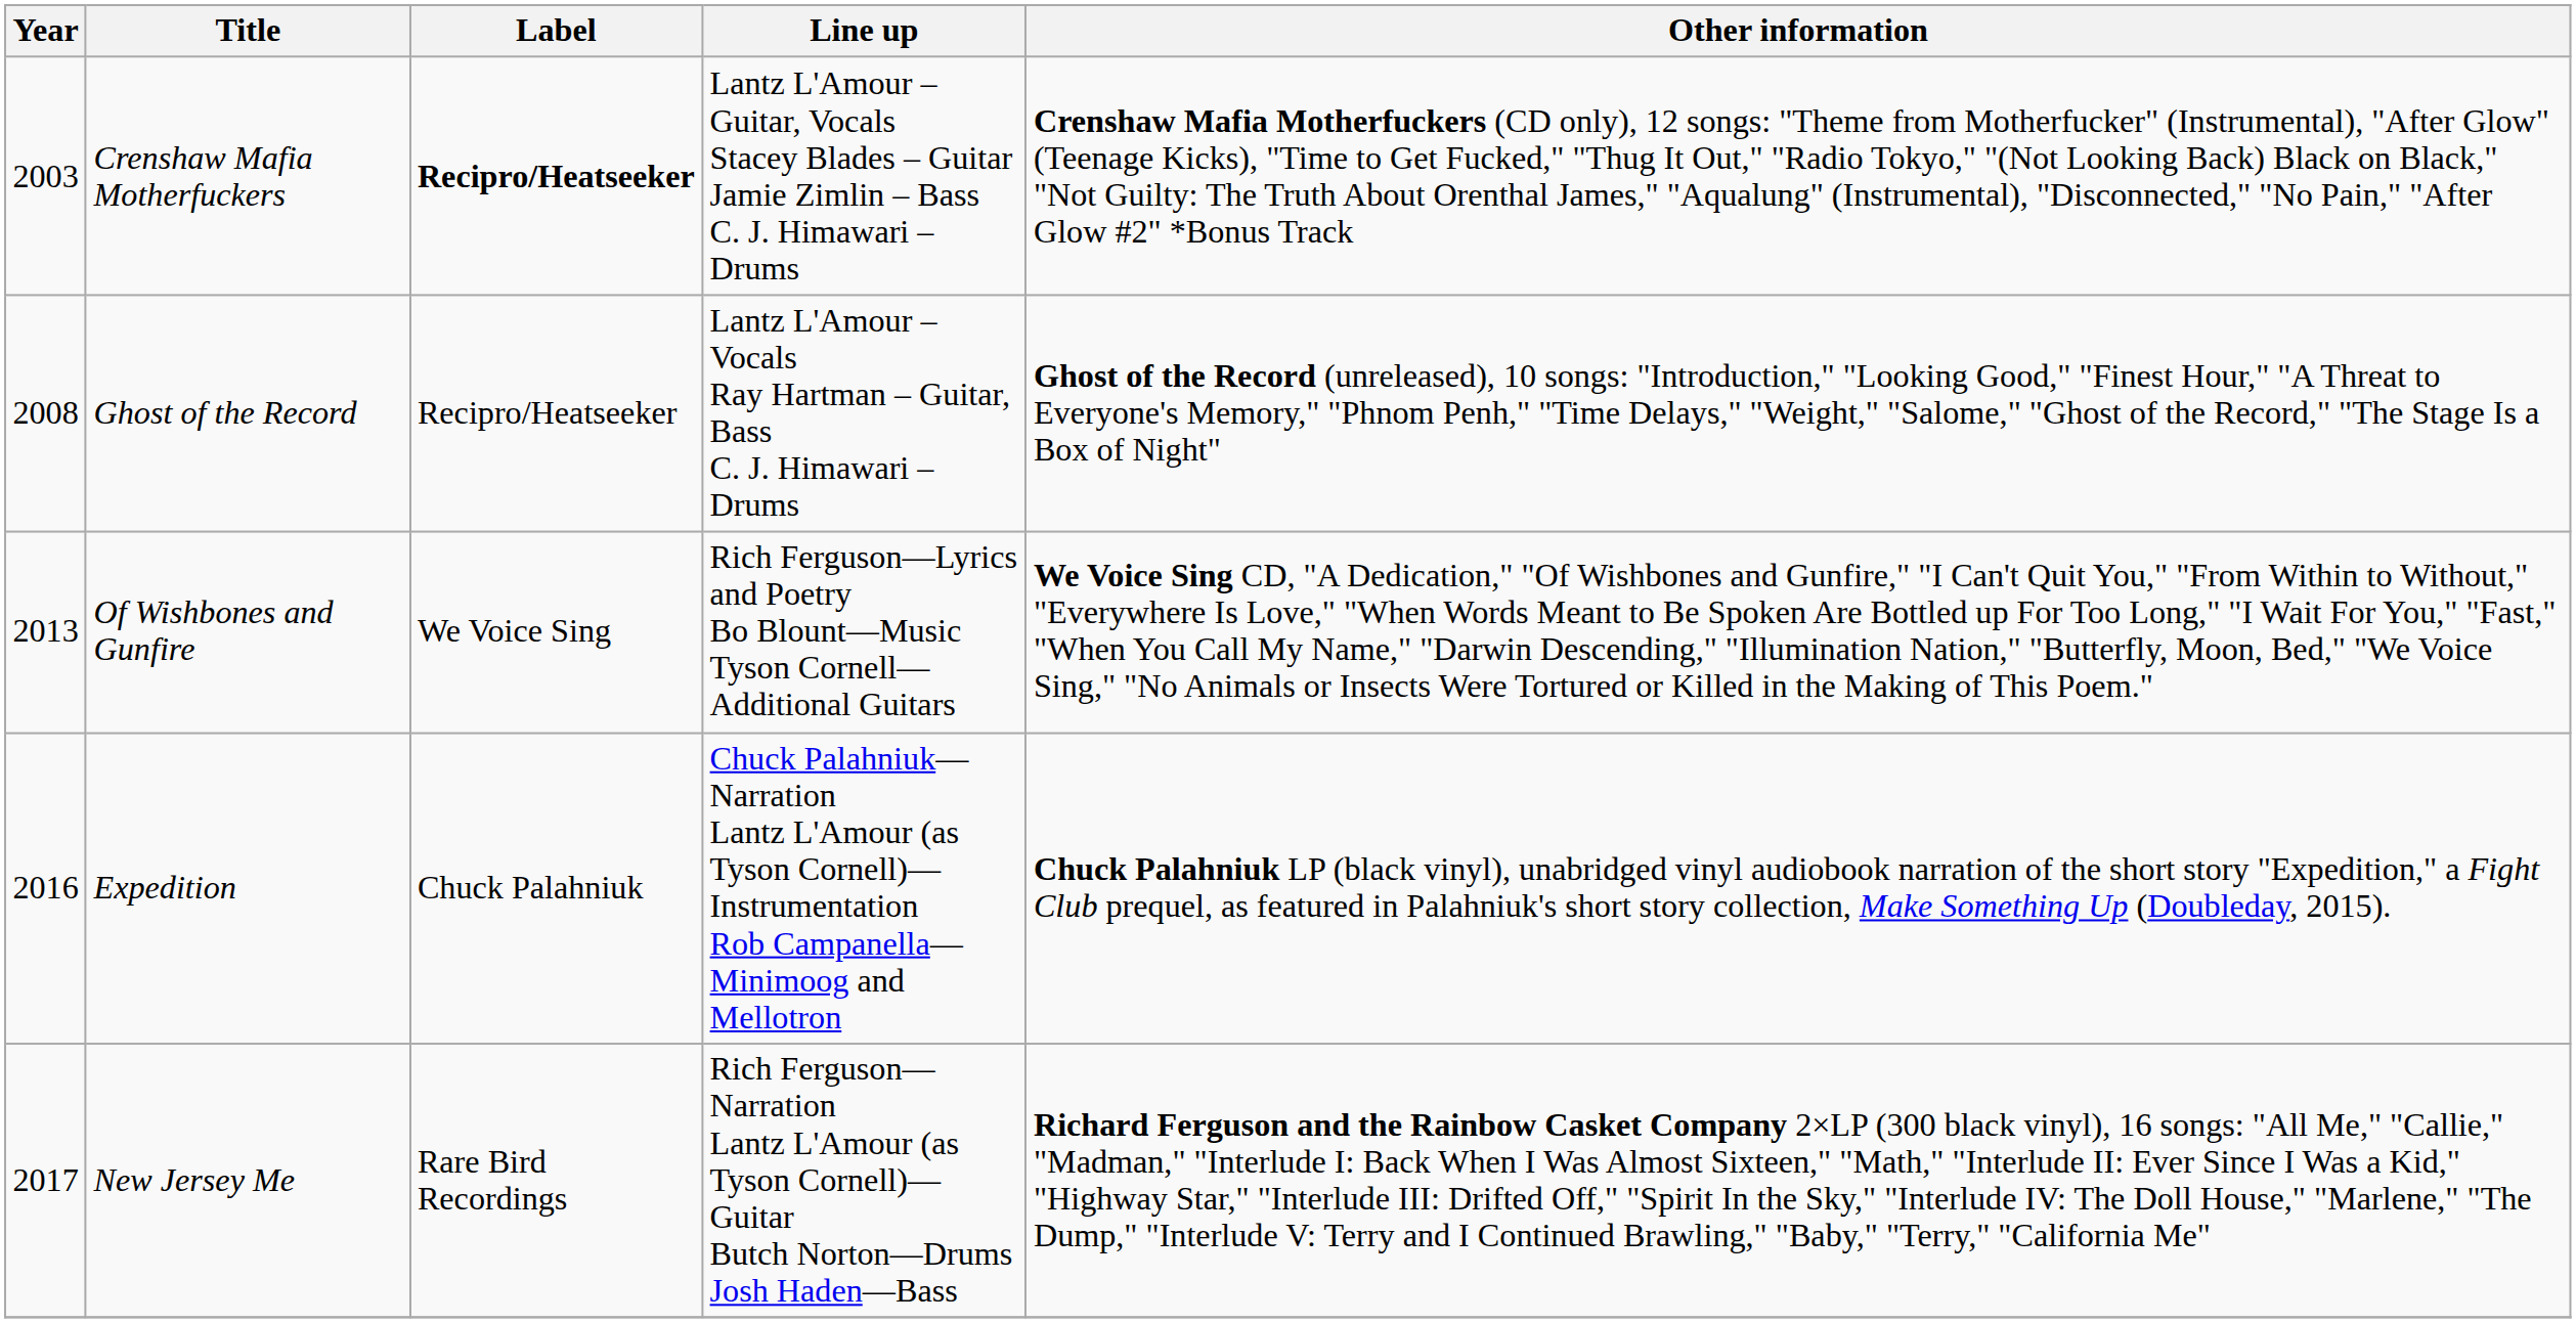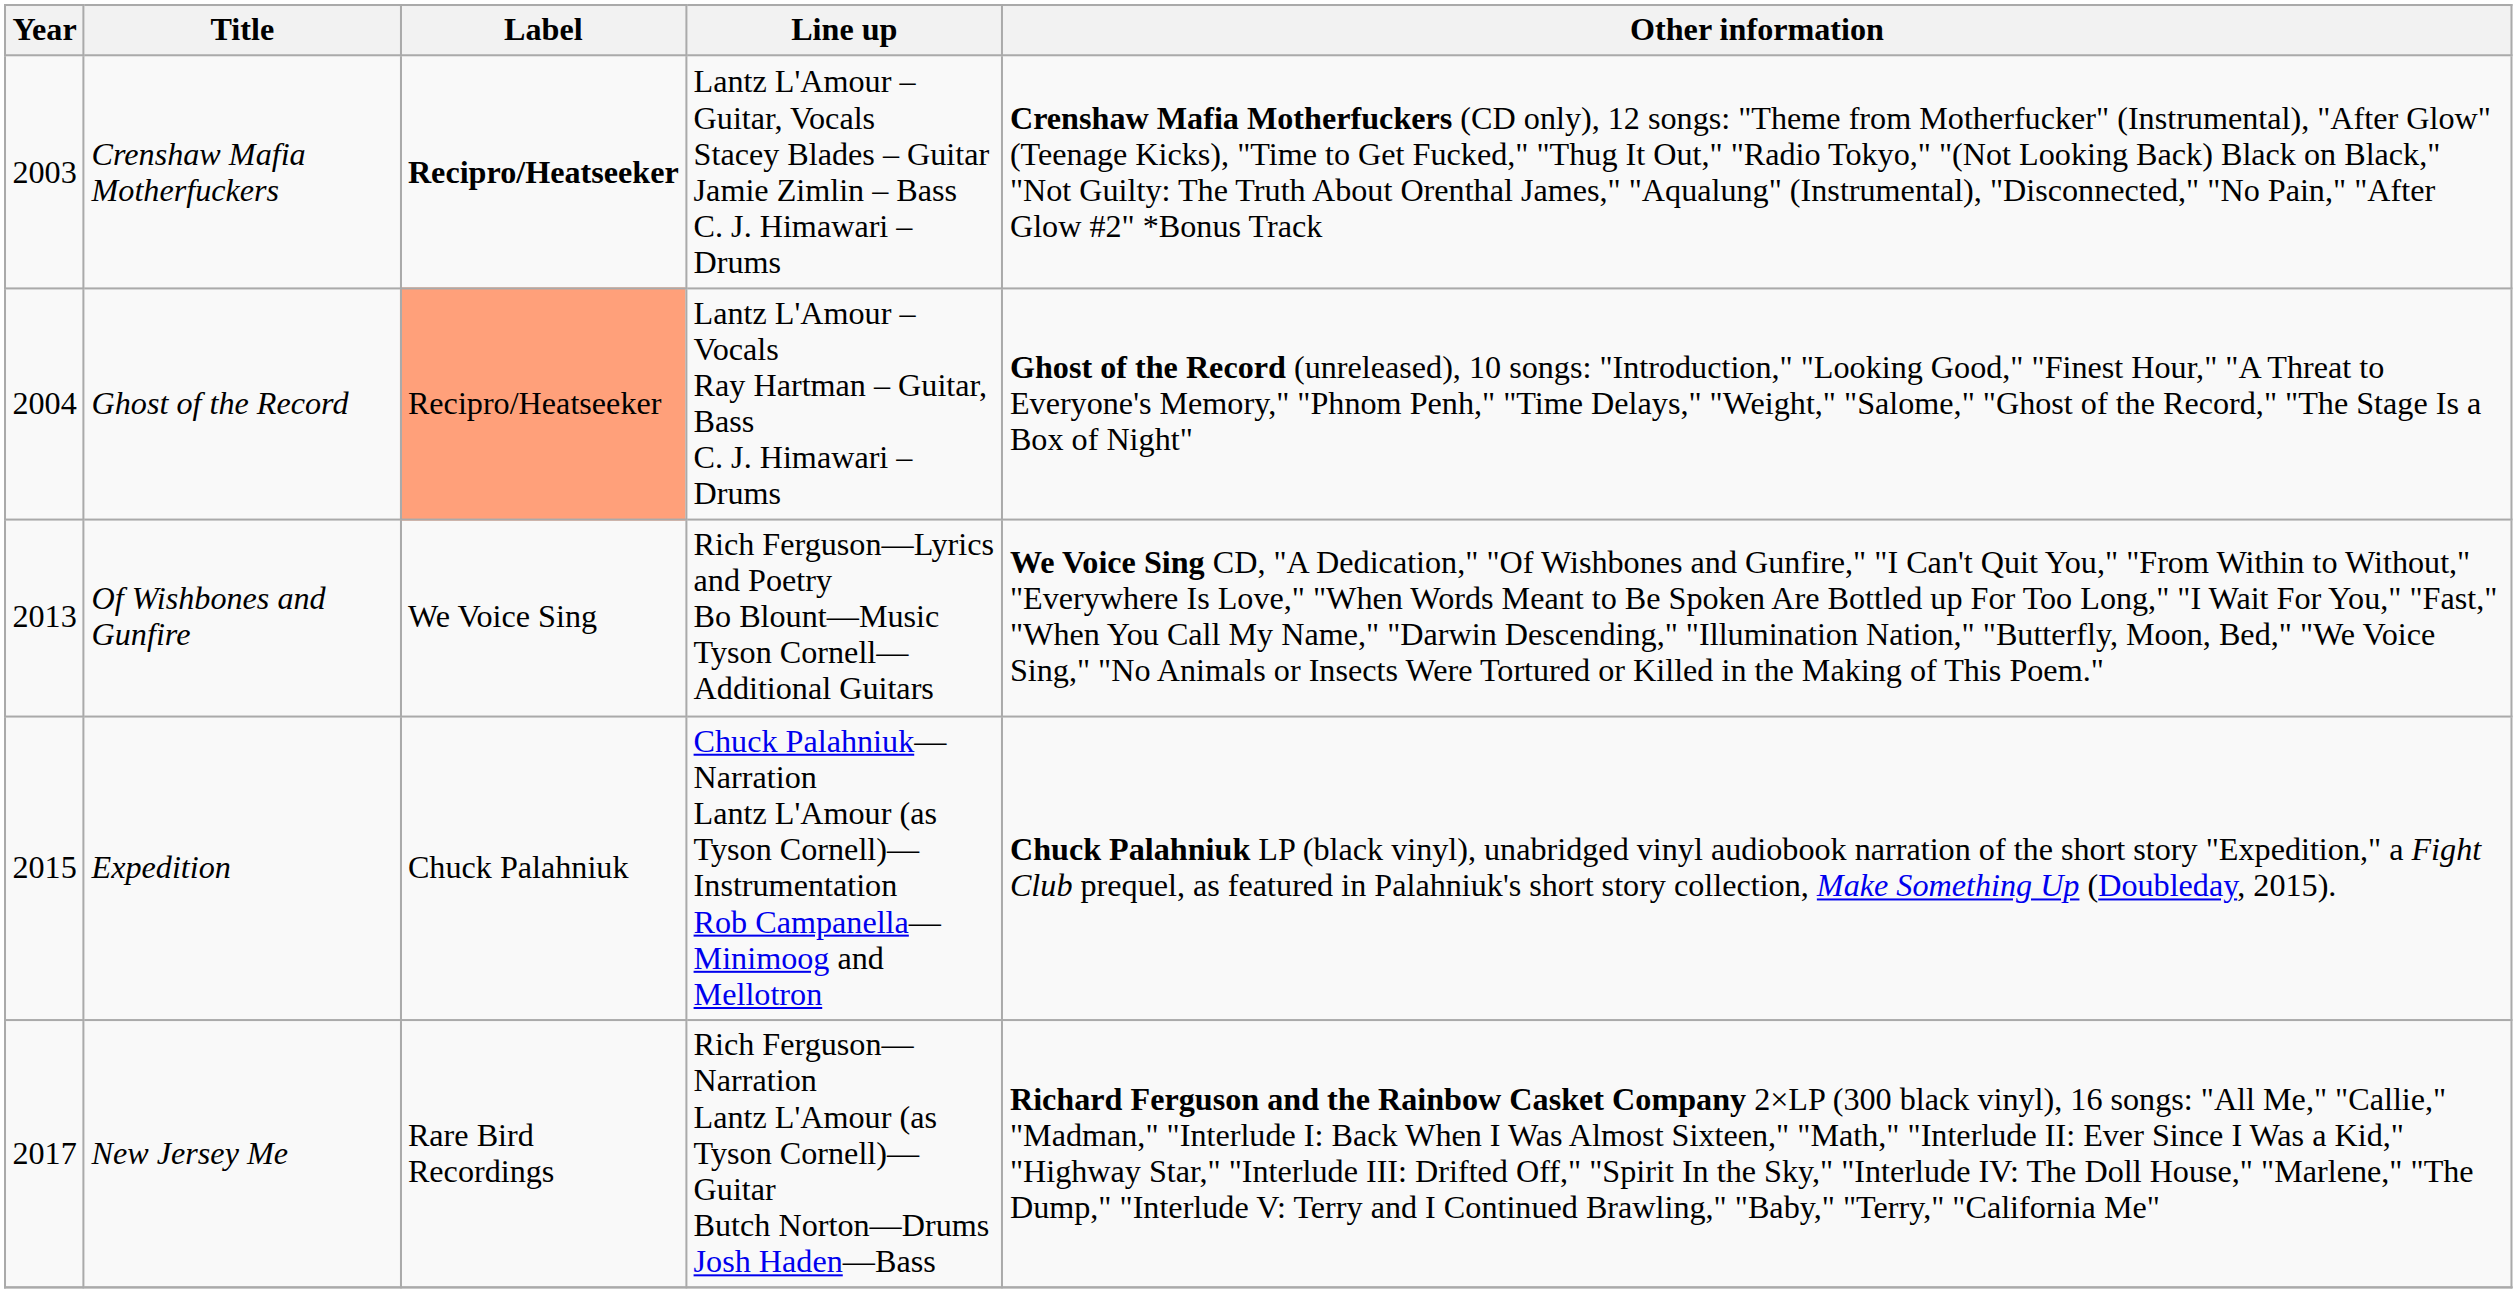Ghost of the Record | Year: 2008 -> 2004
Ghost of the Record | Label: no background -> lightsalmon background
Expedition | Year: 2016 -> 2015
